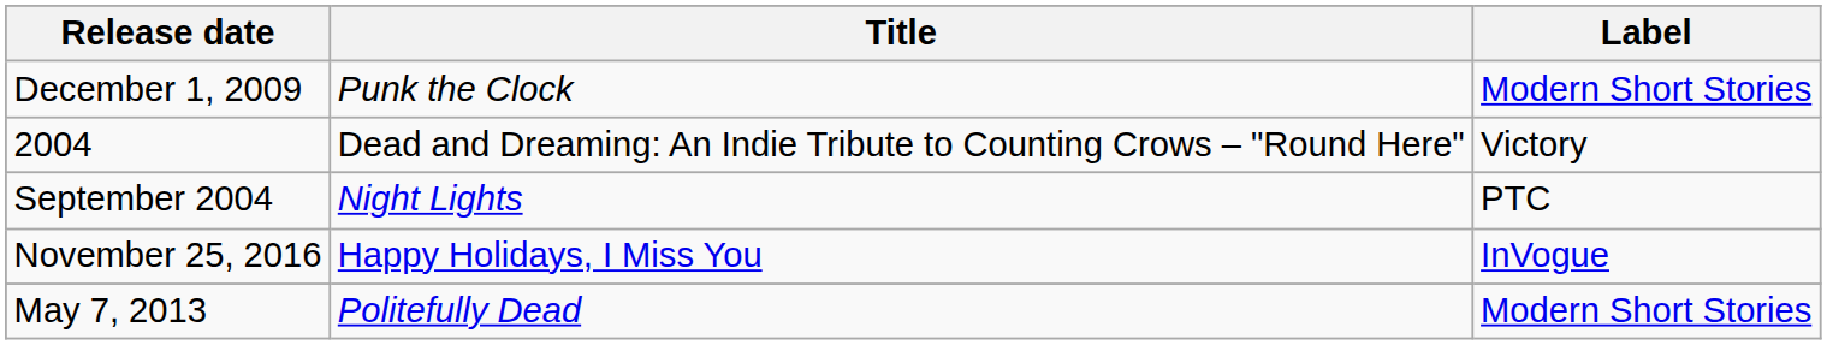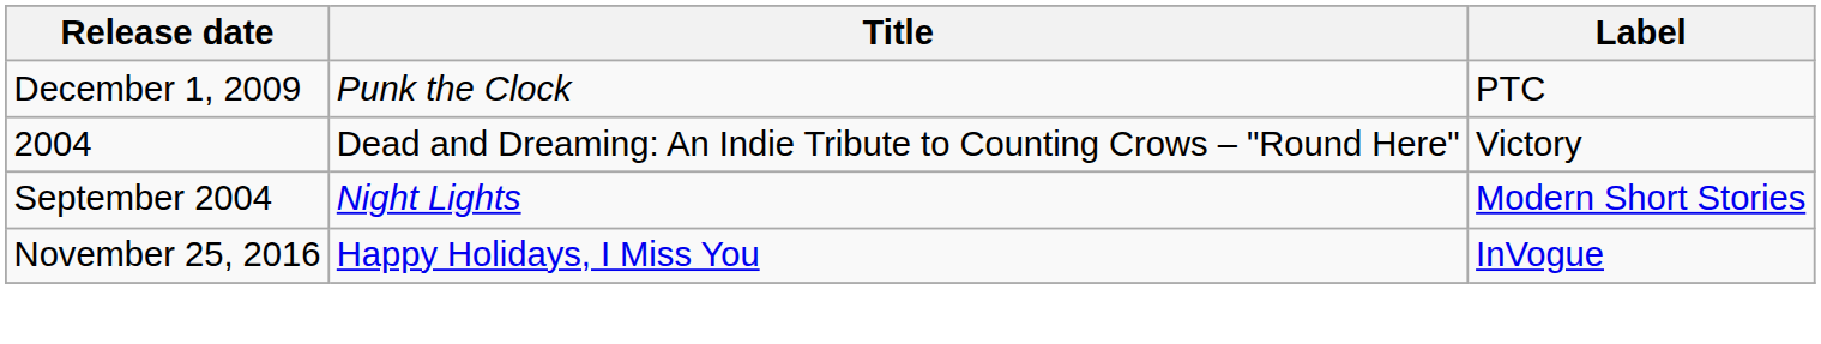December 1, 2009 | Label: Modern Short Stories -> PTC
September 2004 | Label: PTC -> Modern Short Stories
- row: May 7, 2013 | Politefully Dead | Modern Short Stories
